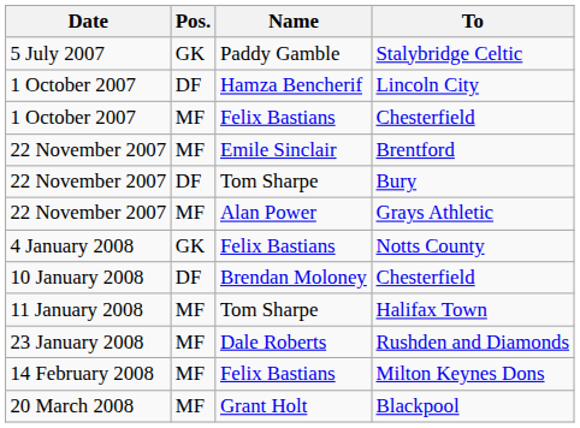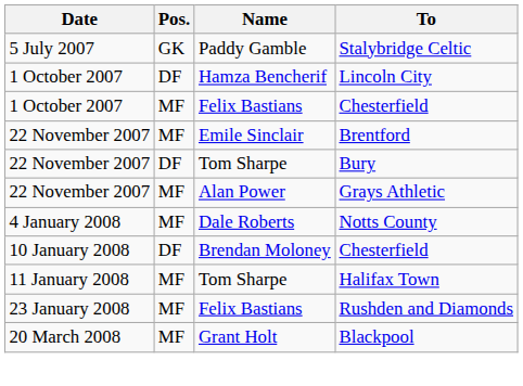Notts County | Pos.: GK -> MF
Notts County | Name: Felix Bastians -> Dale Roberts
Rushden and Diamonds | Name: Dale Roberts -> Felix Bastians
- row: 14 February 2008 | MF | Felix Bastians | Milton Keynes Dons
